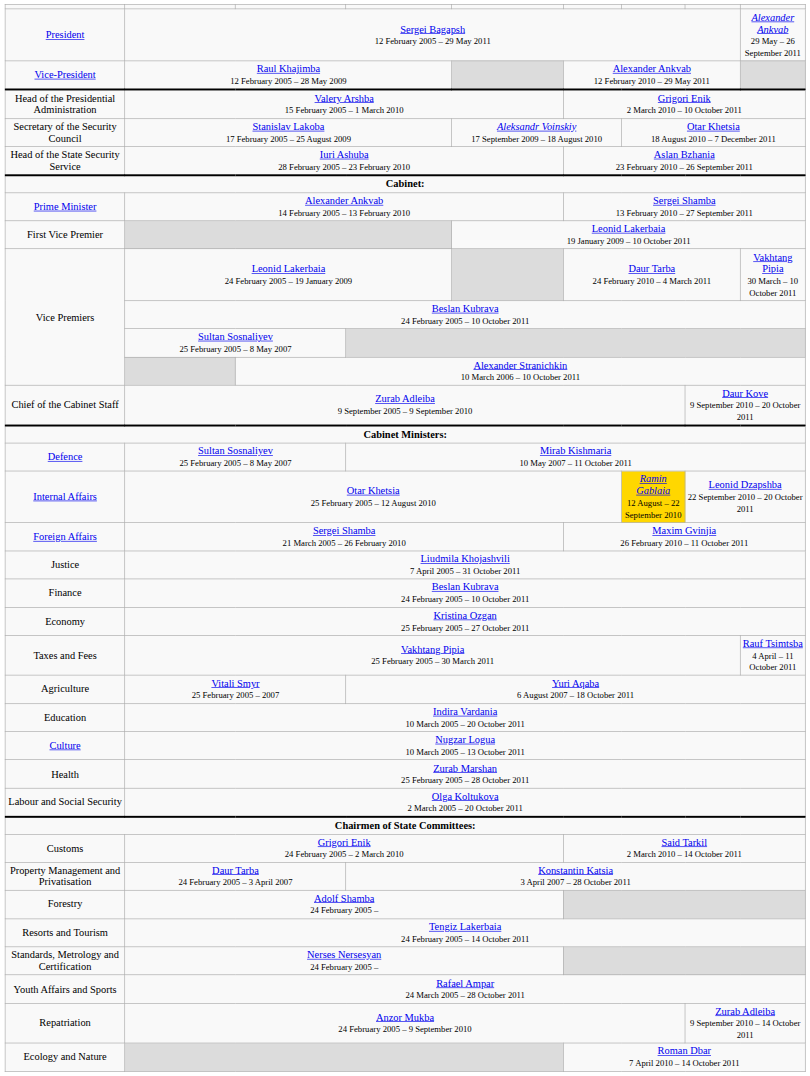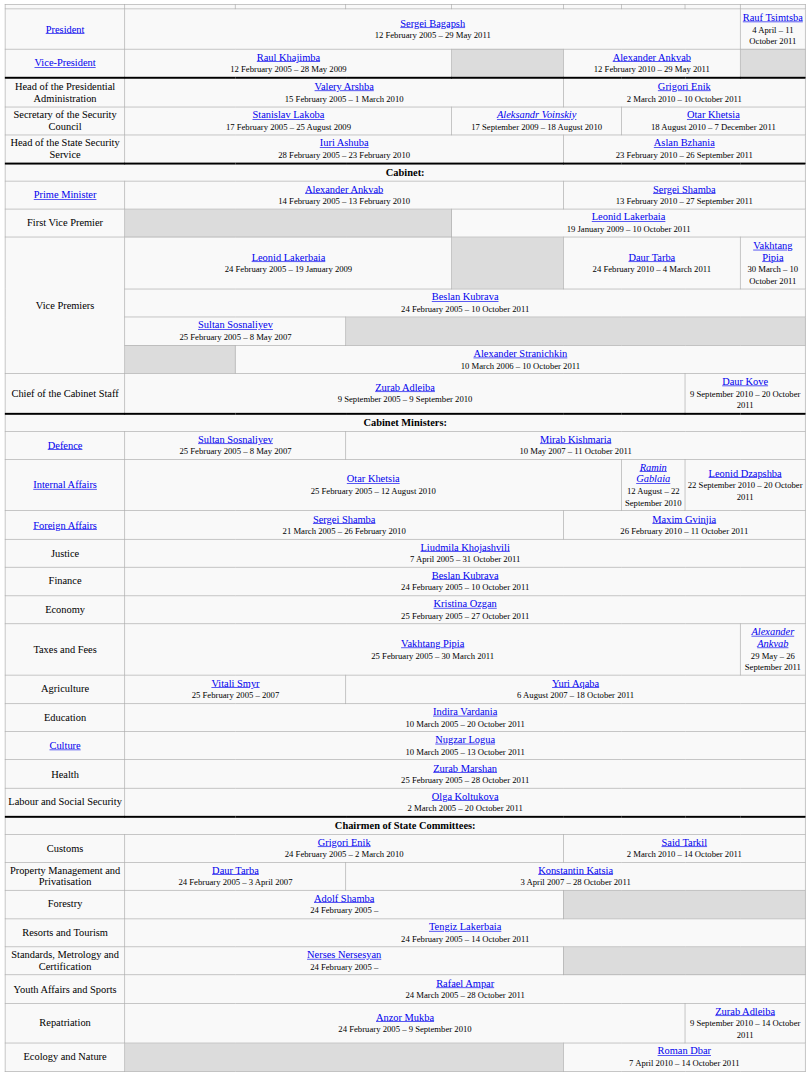President | column 9: Alexander Ankvab 29 May – 26 September 2011 -> Rauf Tsimtsba 4 April – 11 October 2011
Internal Affairs | column 7: gold background -> no background
Taxes and Fees | column 9: Rauf Tsimtsba 4 April – 11 October 2011 -> Alexander Ankvab 29 May – 26 September 2011
